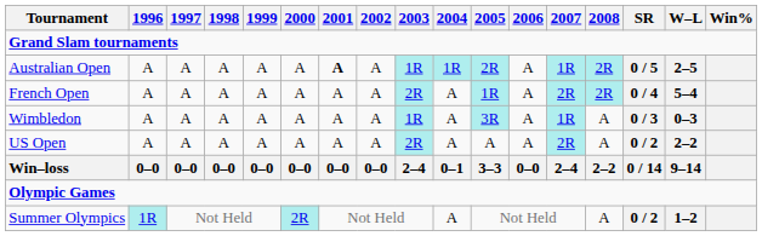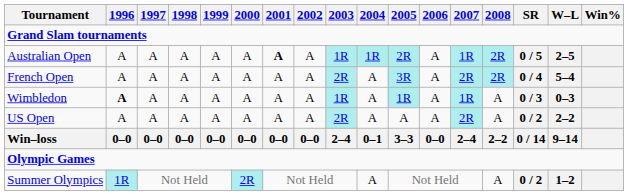French Open | 2005: 1R -> 3R
Wimbledon | 1996: normal -> bold
Wimbledon | 2005: 3R -> 1R
